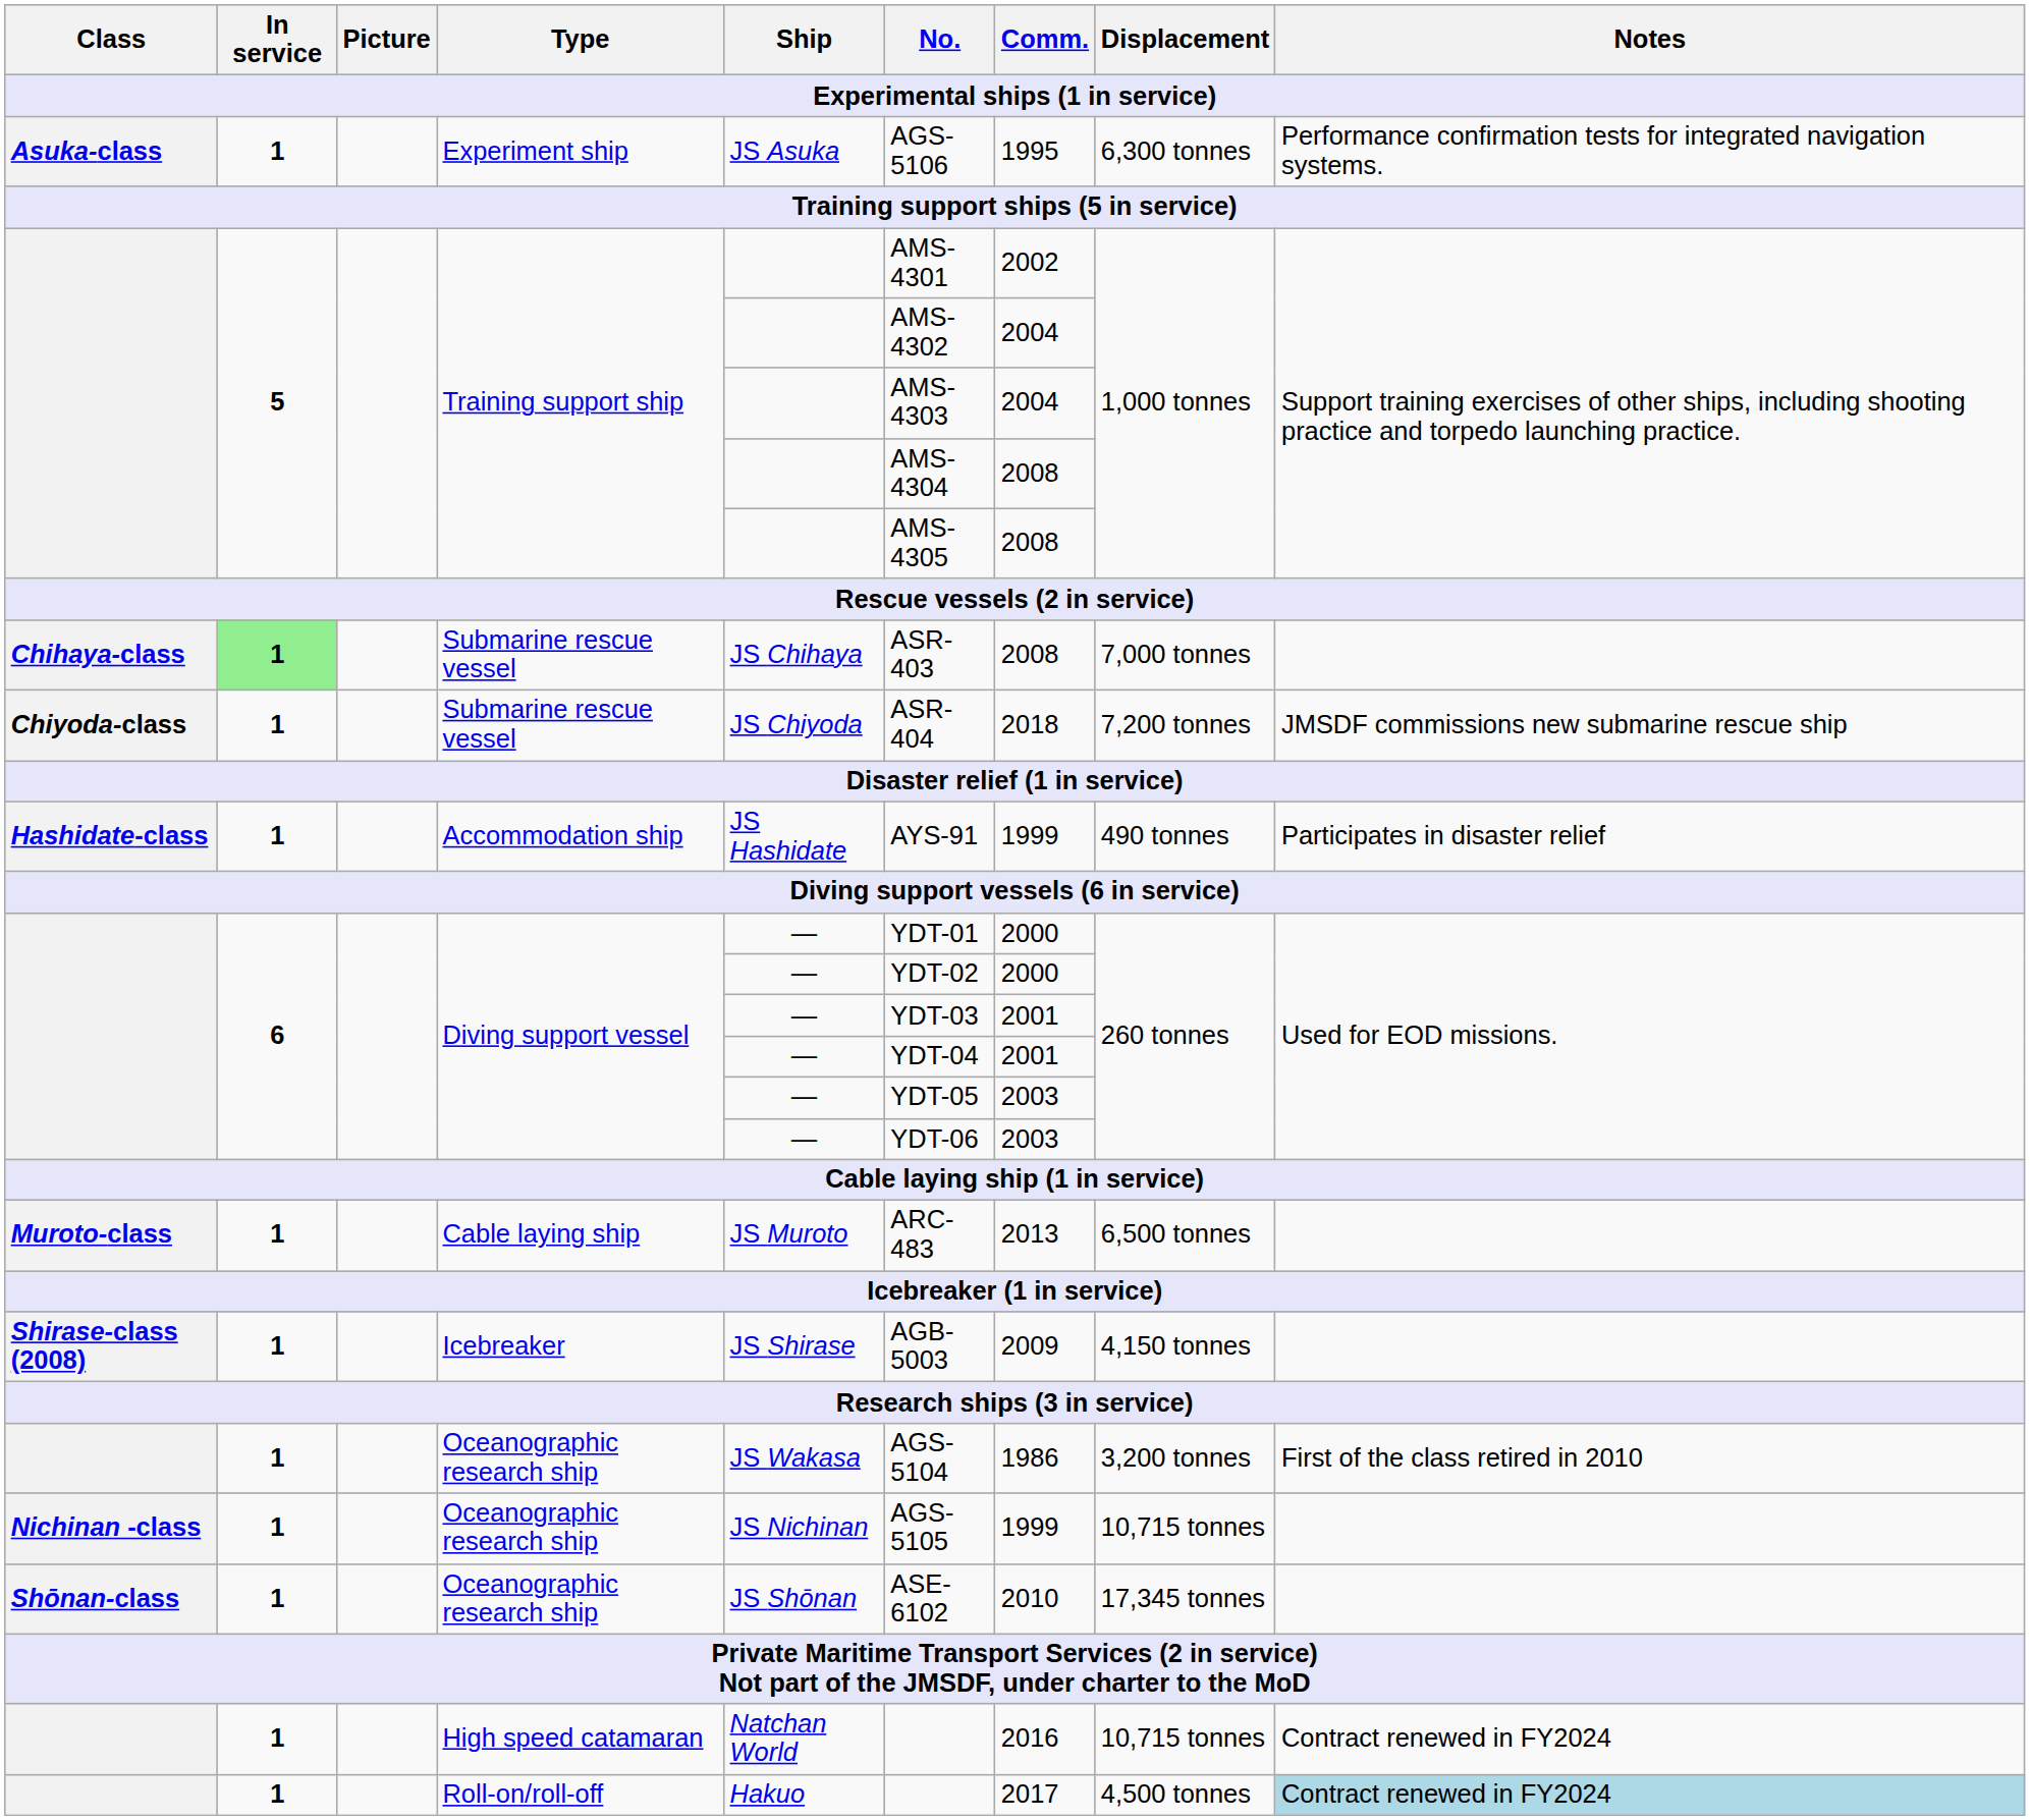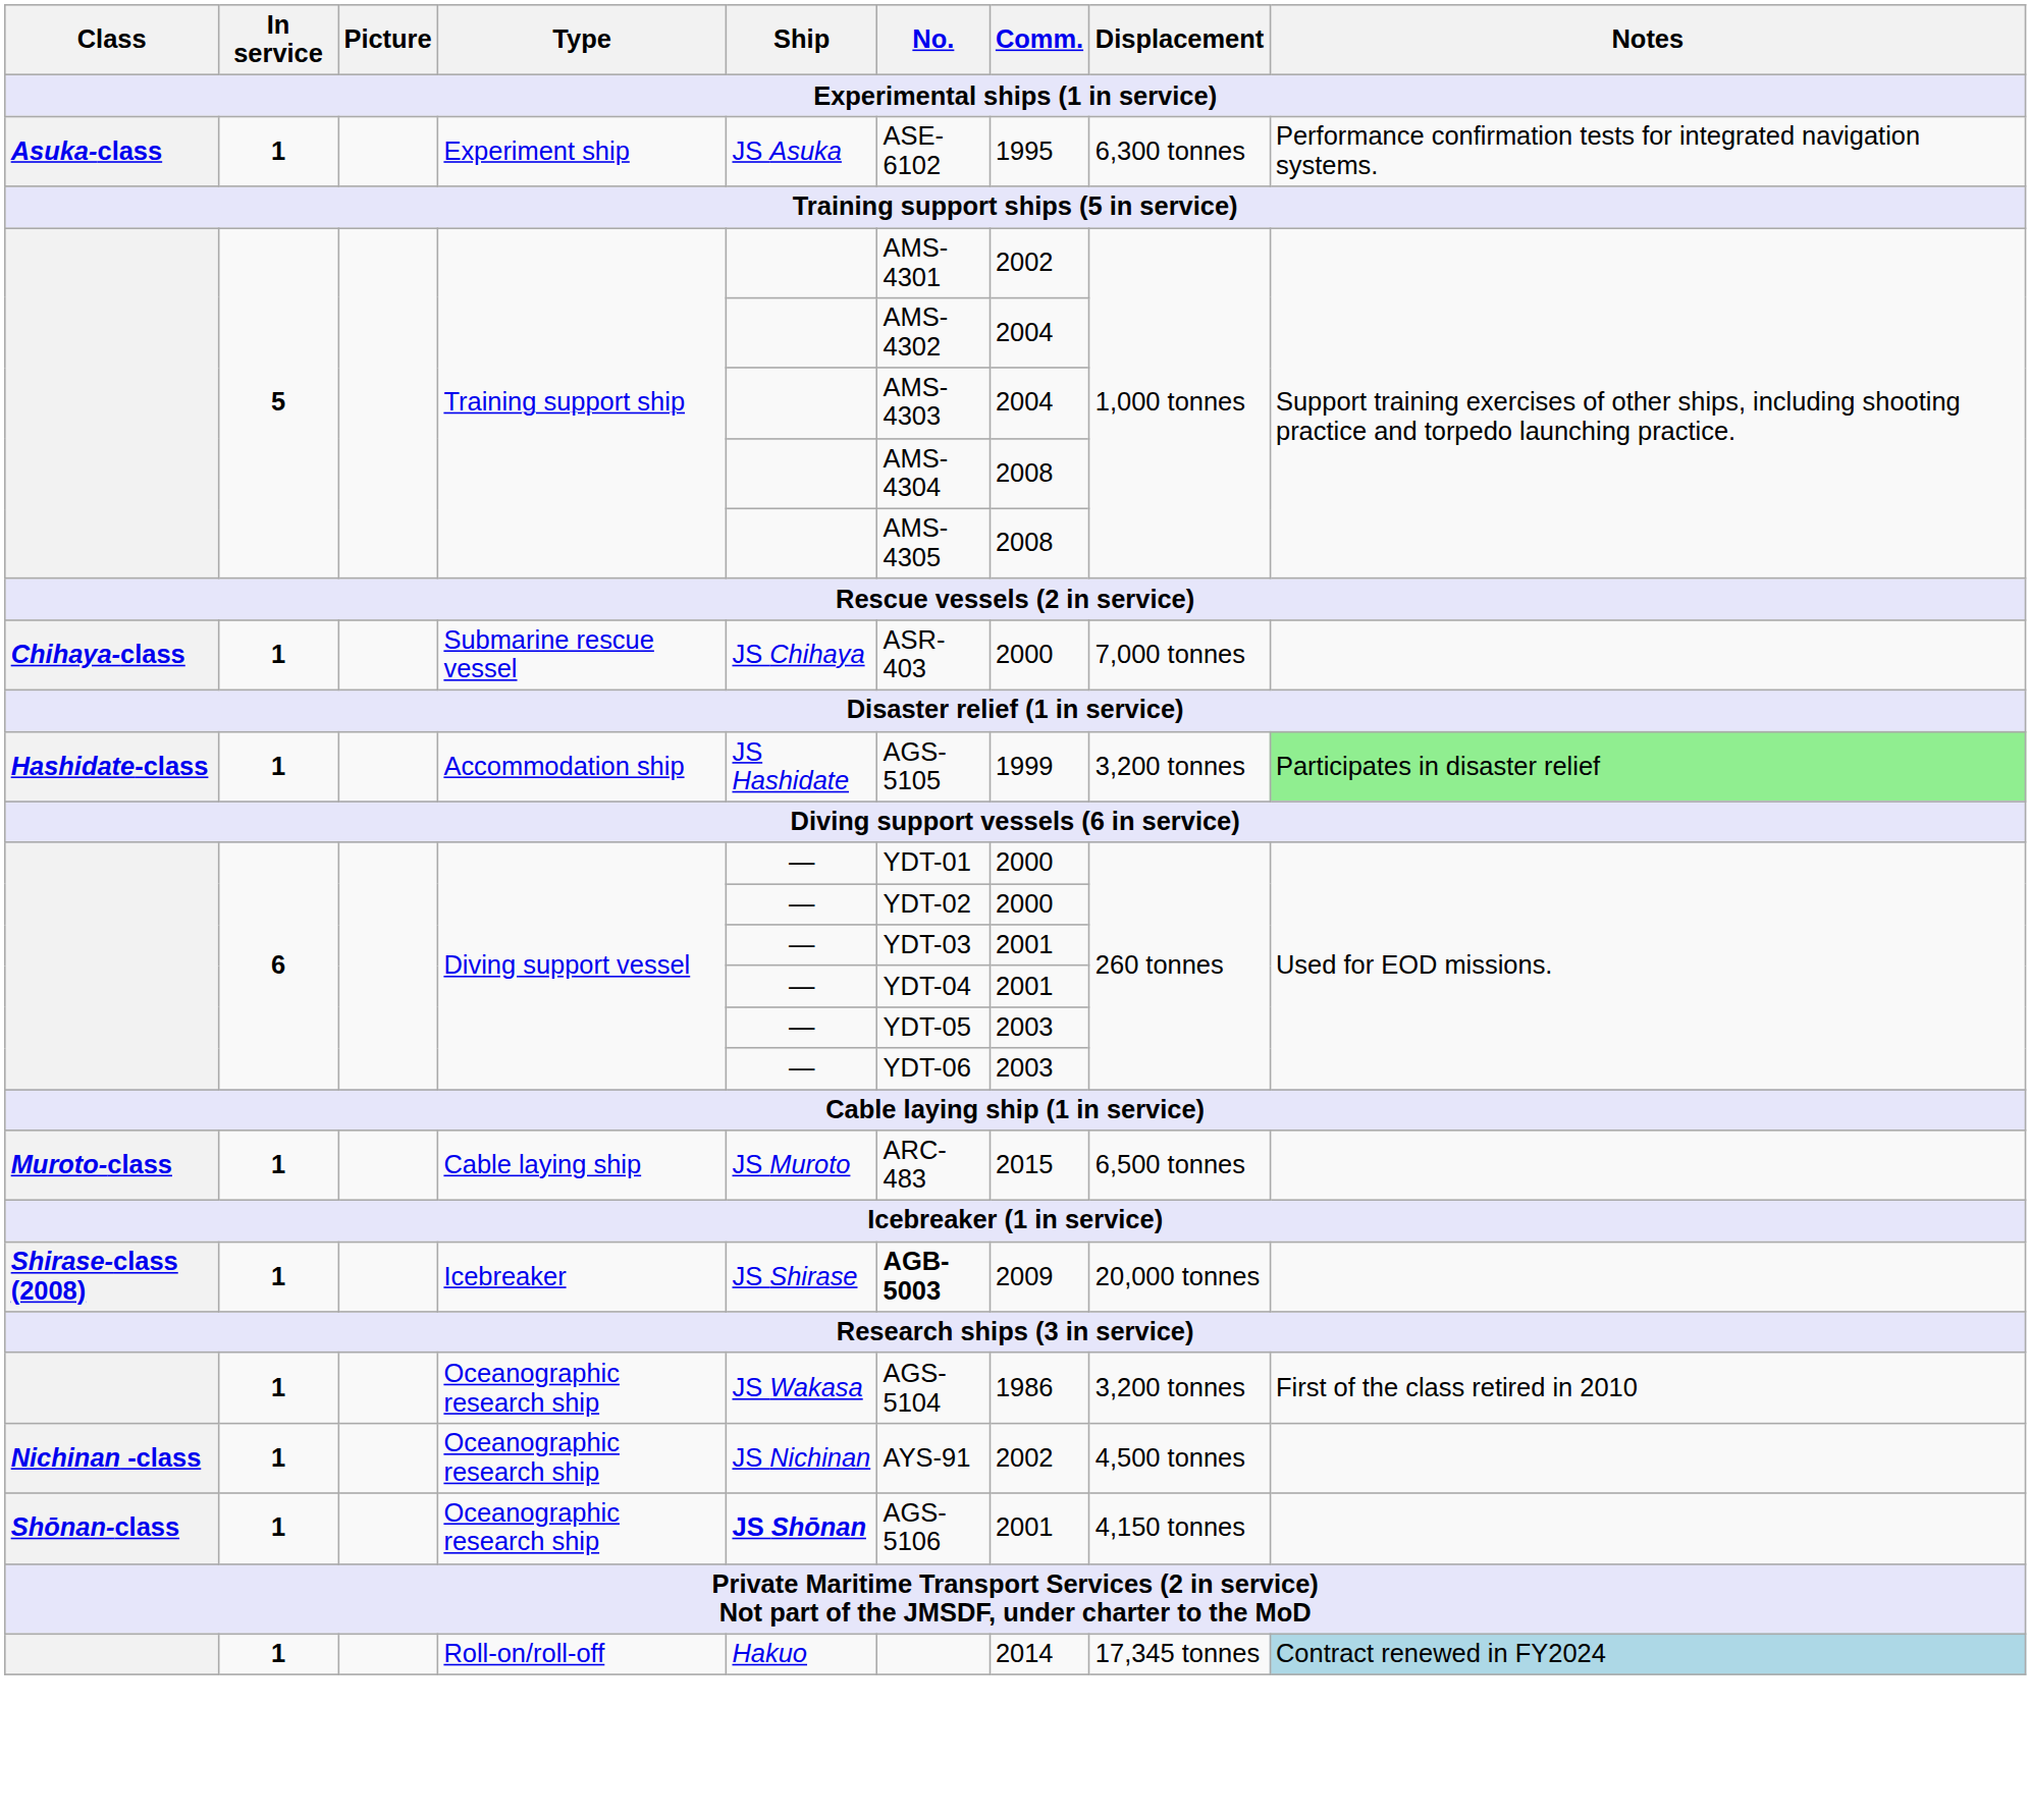Experiment ship | No.: AGS-5106 -> ASE-6102
Chihaya-class / Submarine rescue vessel | In service: lightgreen background -> no background
Chihaya-class / Submarine rescue vessel | Comm.: 2008 -> 2000
- row: Chiyoda-class | 1 | Submarine rescue vessel | JS Chiyoda | ASR-404 | 2018 | 7,200 tonnes | JMSDF commissions new submarine rescue ship
Accommodation ship | No.: AYS-91 -> AGS-5105
Accommodation ship | Displacement: 490 tonnes -> 3,200 tonnes
Accommodation ship | Notes: no background -> lightgreen background
Cable laying ship | Comm.: 2013 -> 2015
Icebreaker | No.: normal -> bold
Icebreaker | Displacement: 4,150 tonnes -> 20,000 tonnes
Nichinan -class / Oceanographic research ship | No.: AGS-5105 -> AYS-91
Nichinan -class / Oceanographic research ship | Comm.: 1999 -> 2002
Nichinan -class / Oceanographic research ship | Displacement: 10,715 tonnes -> 4,500 tonnes
Shōnan-class / Oceanographic research ship | Ship: normal -> bold
Shōnan-class / Oceanographic research ship | No.: ASE-6102 -> AGS-5106
Shōnan-class / Oceanographic research ship | Comm.: 2010 -> 2001
Shōnan-class / Oceanographic research ship | Displacement: 17,345 tonnes -> 4,150 tonnes
- row: 1 | High speed catamaran | Natchan World | 2016 | 10,715 tonnes | Contract renewed in FY2024
Roll-on/roll-off | Comm.: 2017 -> 2014
Roll-on/roll-off | Displacement: 4,500 tonnes -> 17,345 tonnes
